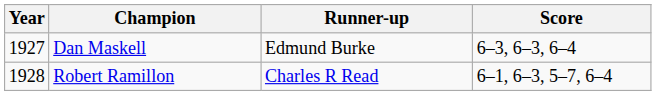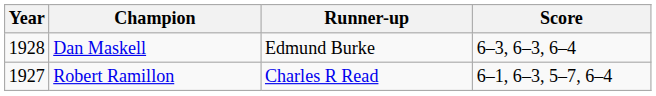Dan Maskell | Year: 1927 -> 1928
Robert Ramillon | Year: 1928 -> 1927
